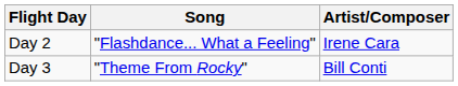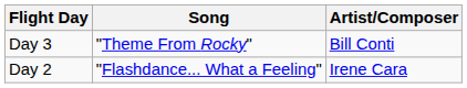rows swapped: Day 2 <-> Day 3
